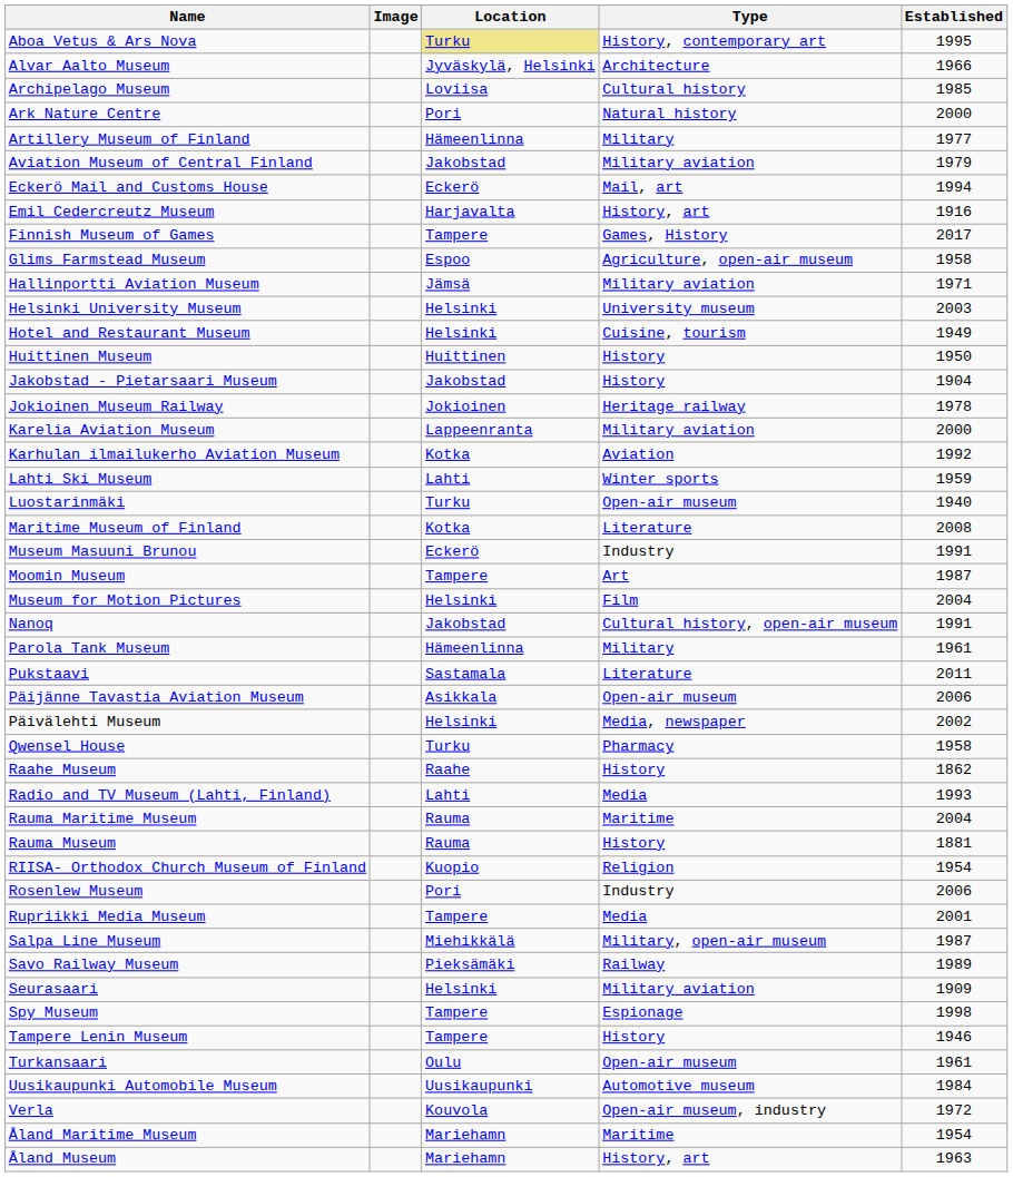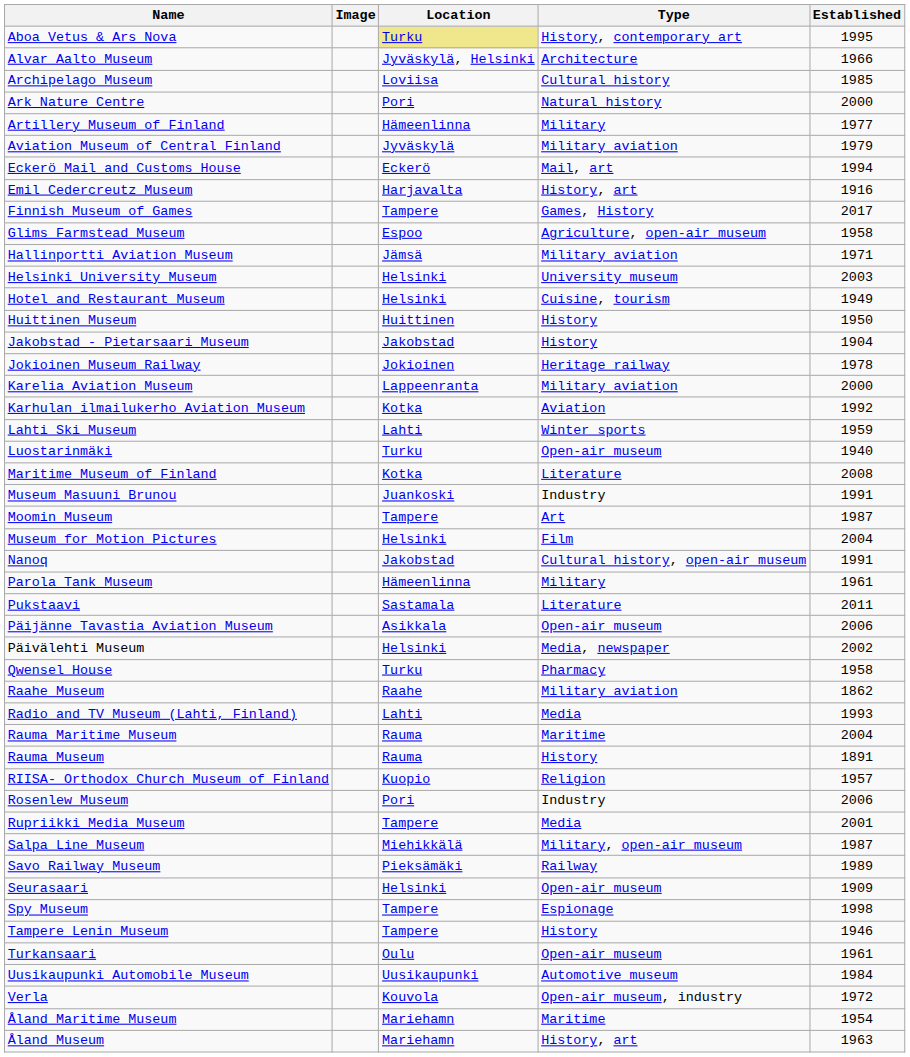Aviation Museum of Central Finland | Location: Jakobstad -> Jyväskylä
Museum Masuuni Brunou | Location: Eckerö -> Juankoski
Raahe Museum | Type: History -> Military aviation
Rauma Museum | Established: 1881 -> 1891
RIISA- Orthodox Church Museum of Finland | Established: 1954 -> 1957
Seurasaari | Type: Military aviation -> Open-air museum
